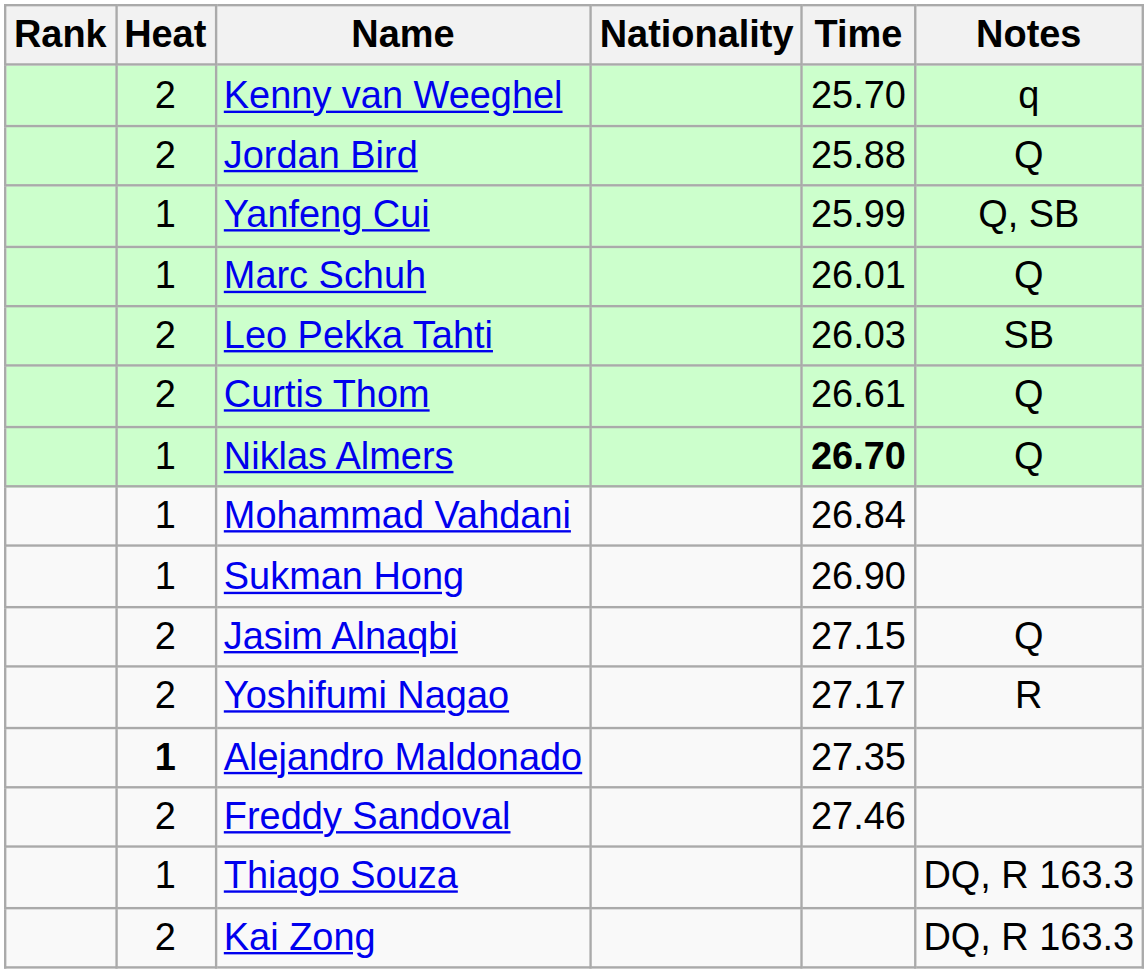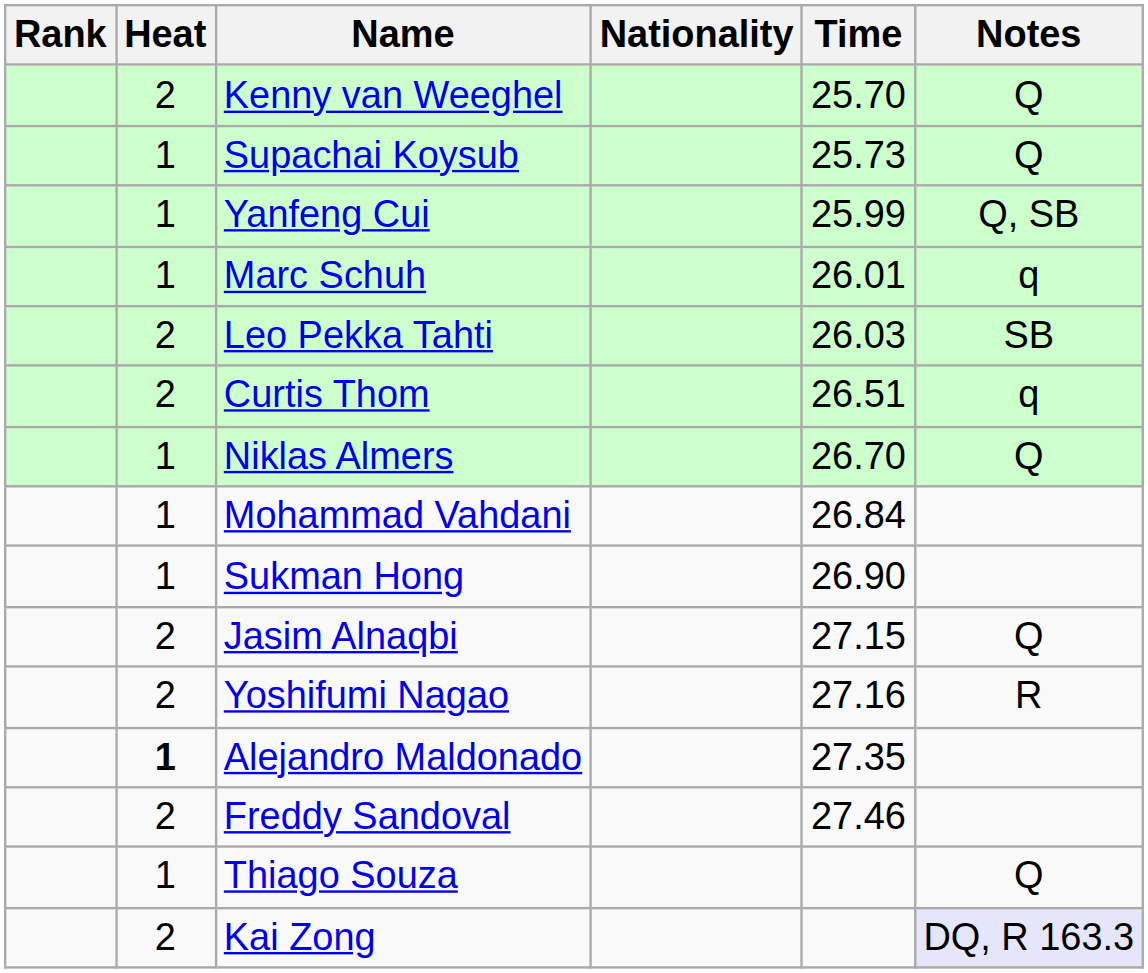Kenny van Weeghel | Notes: q -> Q
+ row: 1 | Supachai Koysub | 25.73 | Q
- row: 2 | Jordan Bird | 25.88 | Q
Marc Schuh | Notes: Q -> q
Curtis Thom | Time: 26.61 -> 26.51
Curtis Thom | Notes: Q -> q
Niklas Almers | Time: bold -> normal
Yoshifumi Nagao | Time: 27.17 -> 27.16
Thiago Souza | Notes: DQ, R 163.3 -> Q
Kai Zong | Notes: no background -> lavender background
